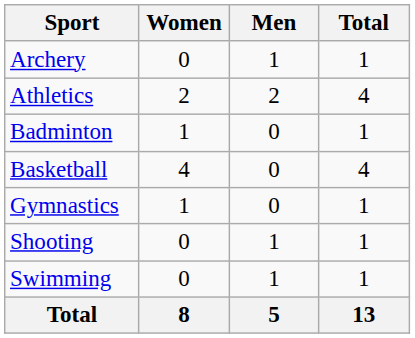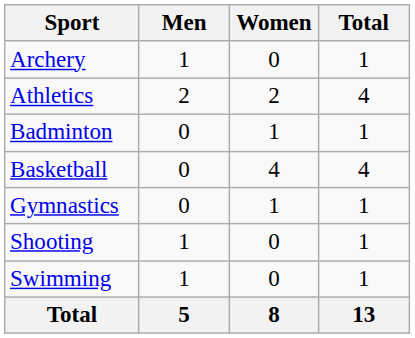columns swapped: Men <-> Women
